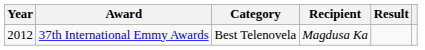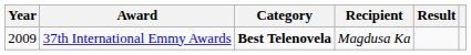37th International Emmy Awards | Year: 2012 -> 2009
37th International Emmy Awards | Category: normal -> bold
